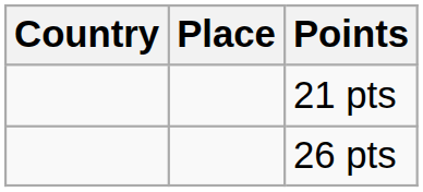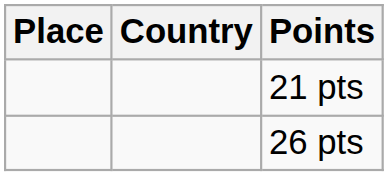columns swapped: Place <-> Country
